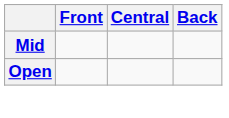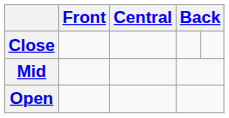+ row: Close
